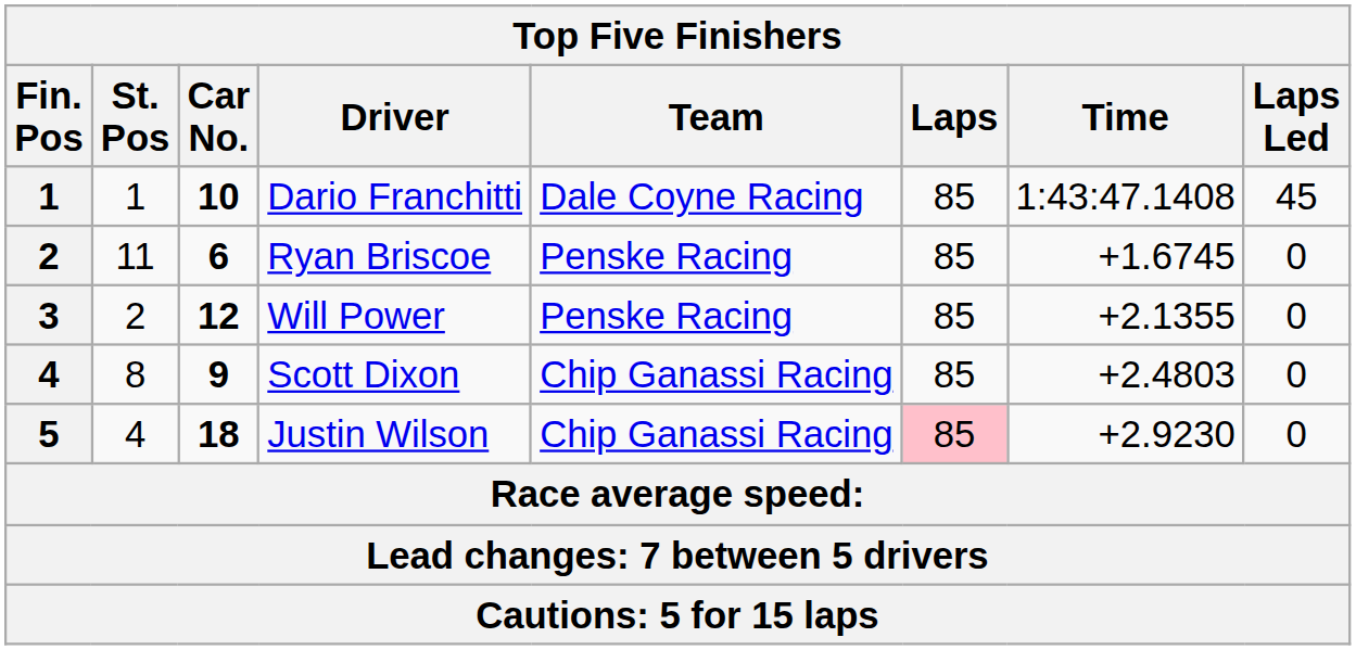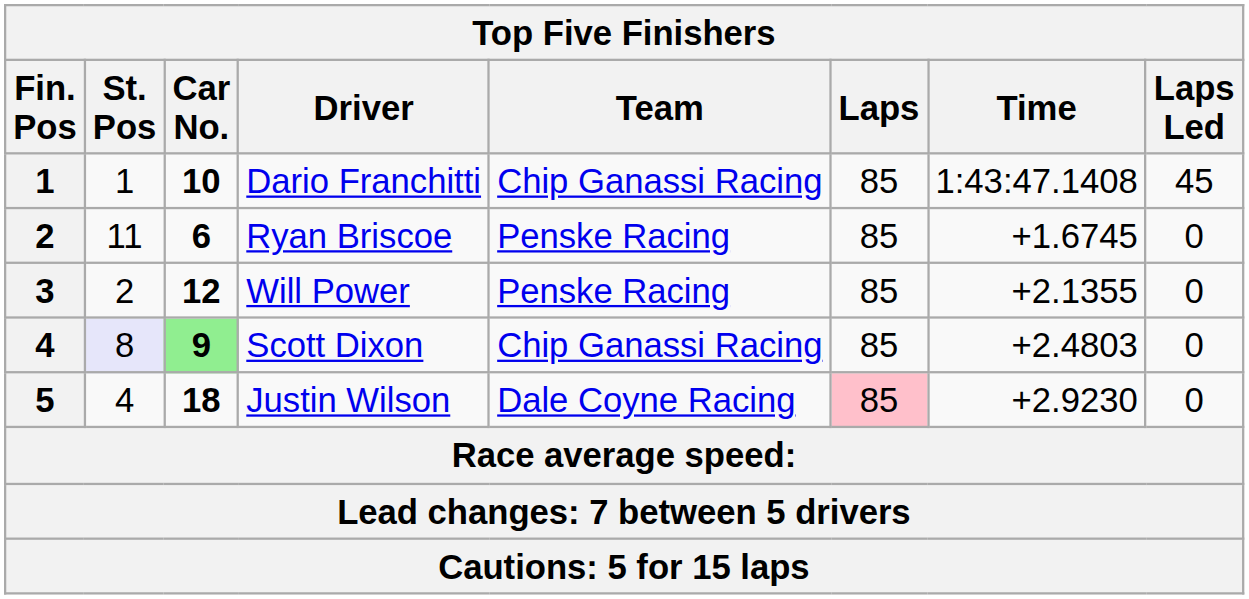Dario Franchitti | Team: Dale Coyne Racing -> Chip Ganassi Racing
Scott Dixon | St. Pos: no background -> lavender background
Scott Dixon | Car No.: no background -> lightgreen background
Justin Wilson | Team: Chip Ganassi Racing -> Dale Coyne Racing
